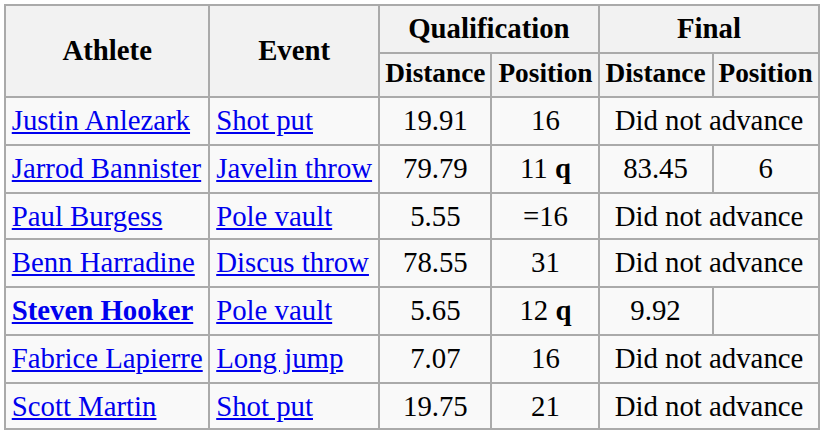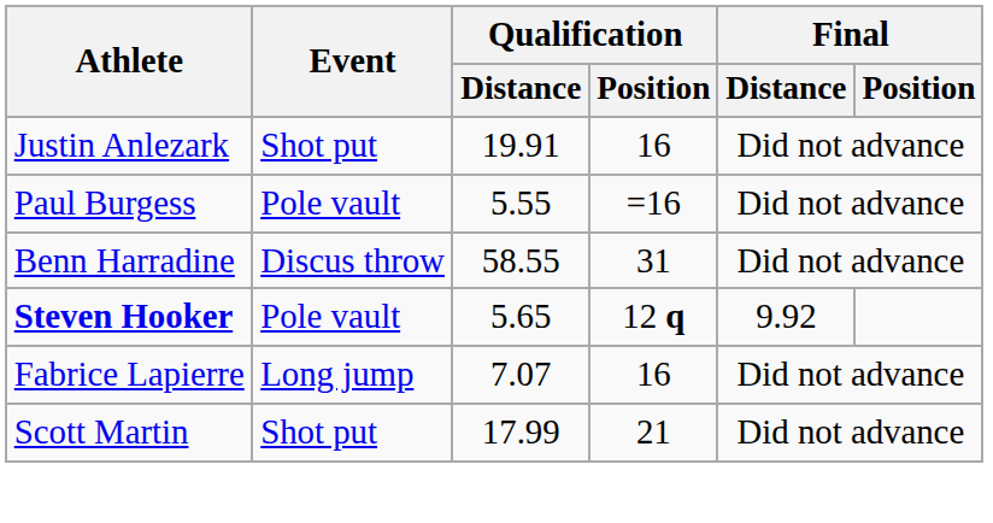- row: Jarrod Bannister | Javelin throw | 79.79 | 11 q | 83.45 | 6
Benn Harradine | Qualification / Distance: 78.55 -> 58.55
Scott Martin | Qualification / Distance: 19.75 -> 17.99
